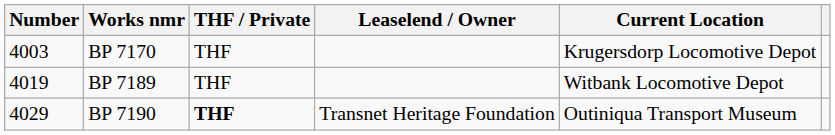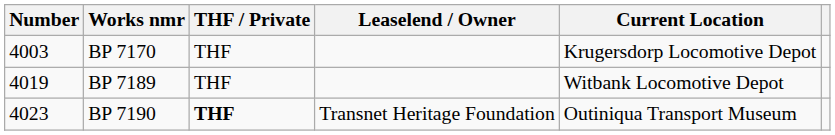BP 7190 | Number: 4029 -> 4023
